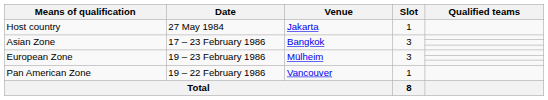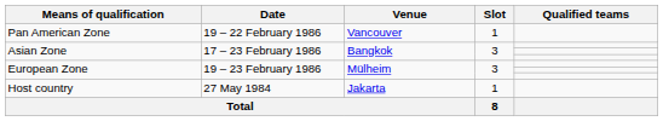rows swapped: Host country <-> Pan American Zone
